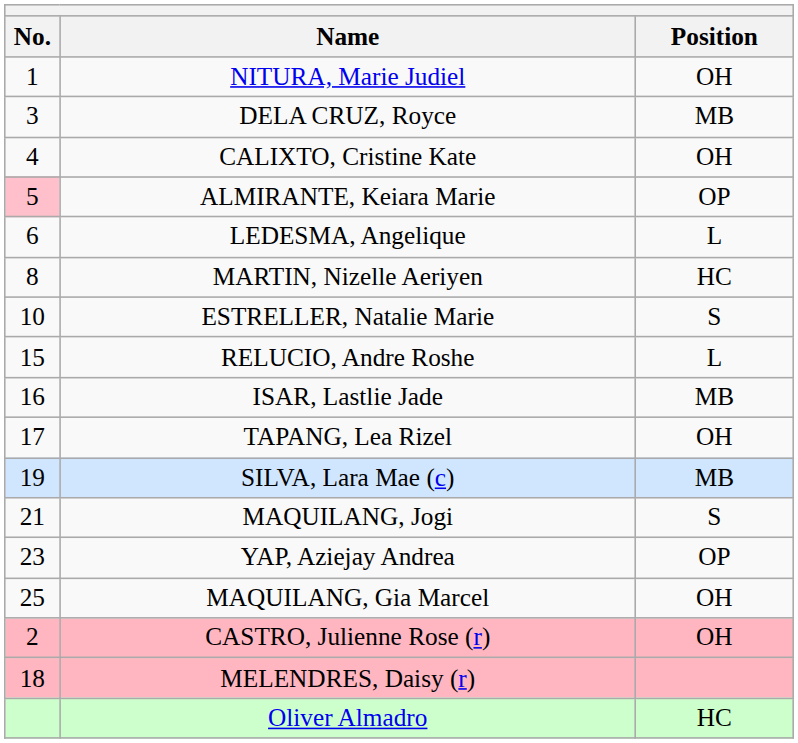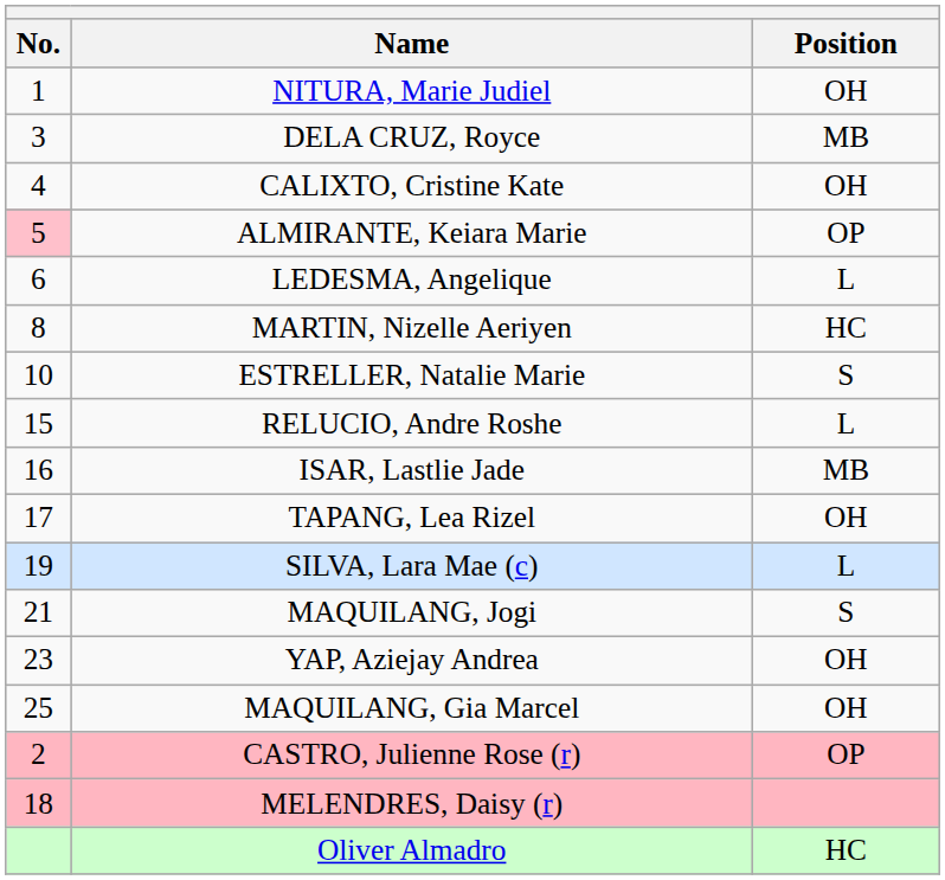SILVA, Lara Mae (c) | Position: MB -> L
YAP, Aziejay Andrea | Position: OP -> OH
CASTRO, Julienne Rose (r) | Position: OH -> OP
